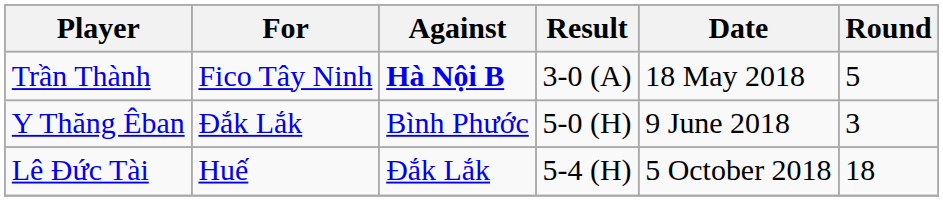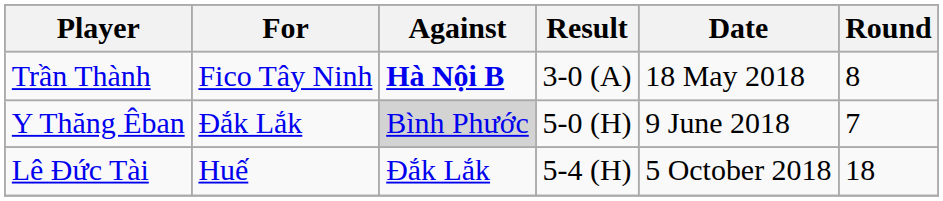Trần Thành | Round: 5 -> 8
Y Thăng Êban | Against: no background -> lightgrey background
Y Thăng Êban | Round: 3 -> 7
